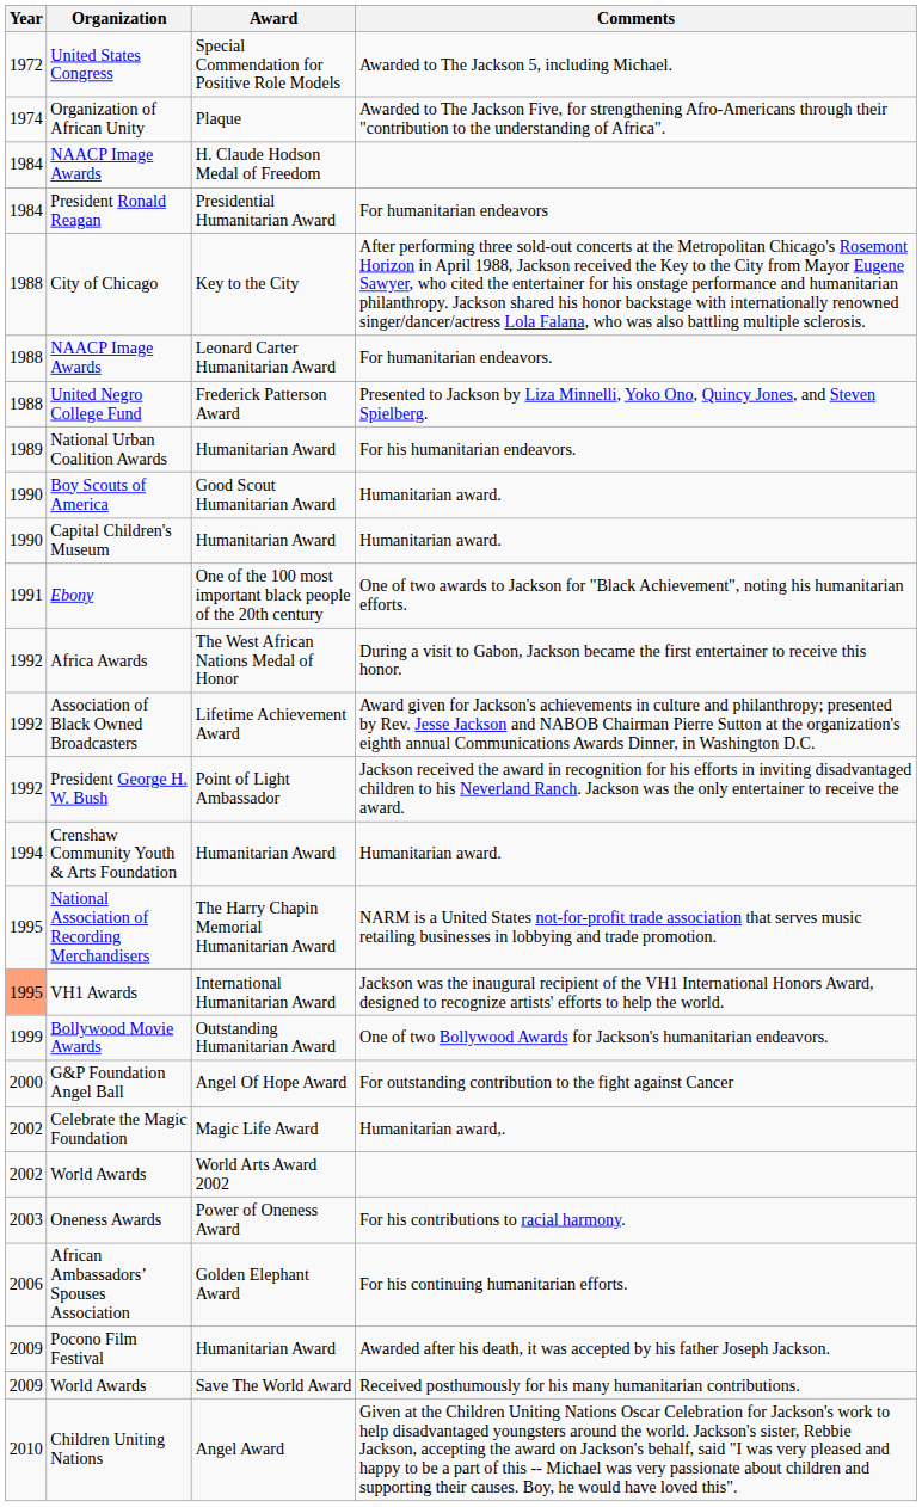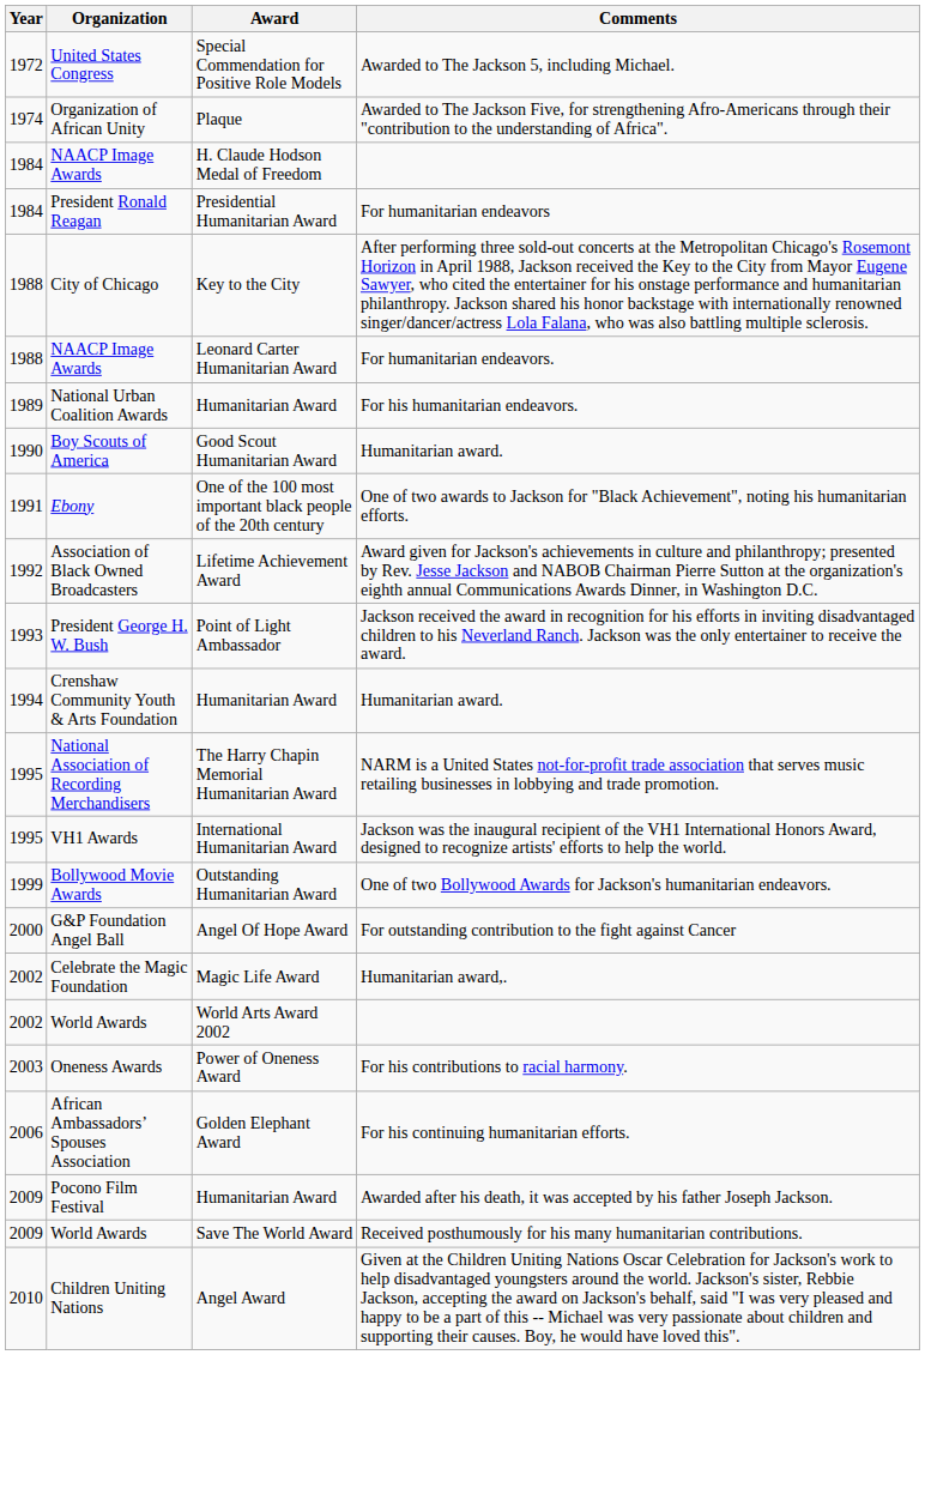- row: 1988 | United Negro College Fund | Frederick Patterson Award | Presented to Jackson by Liza Minnelli, Yoko Ono, Quincy Jones, and Steven Spielberg.
- row: 1990 | Capital Children's Museum | Humanitarian Award | Humanitarian award.
- row: 1992 | Africa Awards | The West African Nations Medal of Honor | During a visit to Gabon, Jackson became the first entertainer to receive this honor.
President George H. W. Bush | Year: 1992 -> 1993
VH1 Awards | Year: lightsalmon background -> no background
